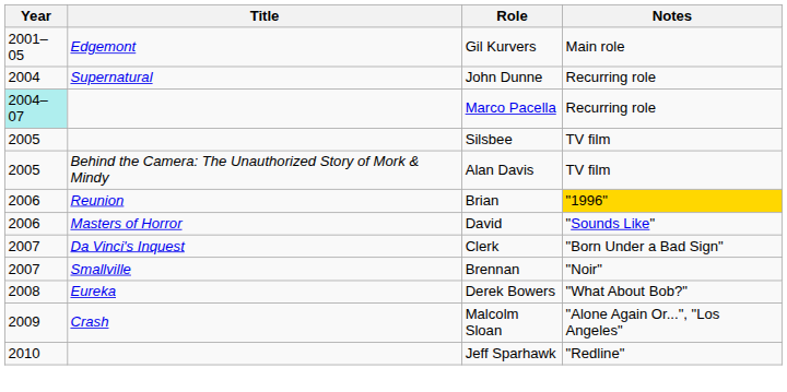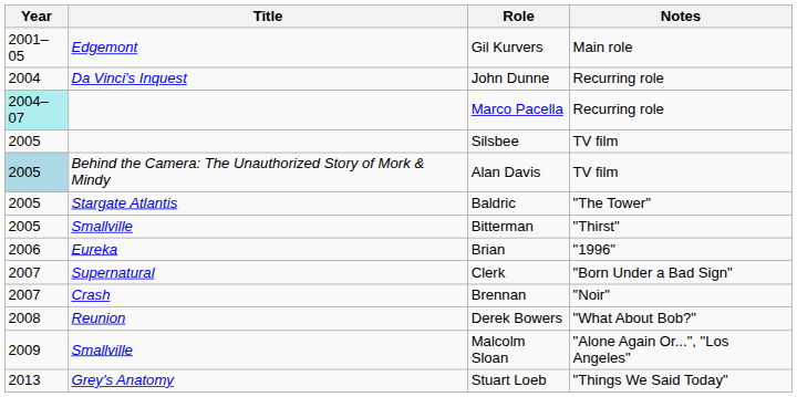John Dunne | Title: Supernatural -> Da Vinci's Inquest
Alan Davis | Year: no background -> lightblue background
+ row: 2005 | Stargate Atlantis | Baldric | "The Tower"
+ row: 2005 | Smallville | Bitterman | "Thirst"
Brian | Title: Reunion -> Eureka
Brian | Notes: gold background -> no background
- row: 2006 | Masters of Horror | David | "Sounds Like"
Clerk | Title: Da Vinci's Inquest -> Supernatural
Brennan | Title: Smallville -> Crash
Derek Bowers | Title: Eureka -> Reunion
Malcolm Sloan | Title: Crash -> Smallville
- row: 2010 | Jeff Sparhawk | "Redline"
+ row: 2013 | Grey's Anatomy | Stuart Loeb | "Things We Said Today"
